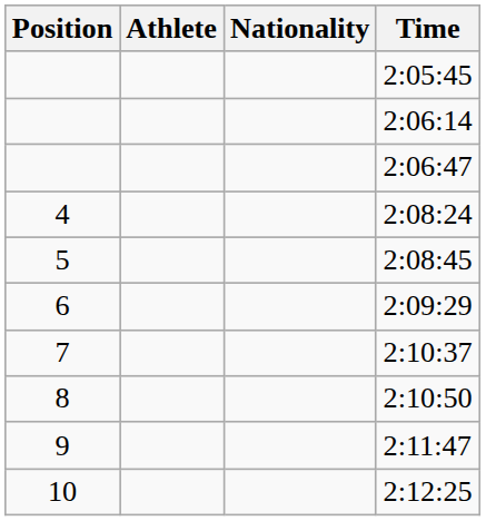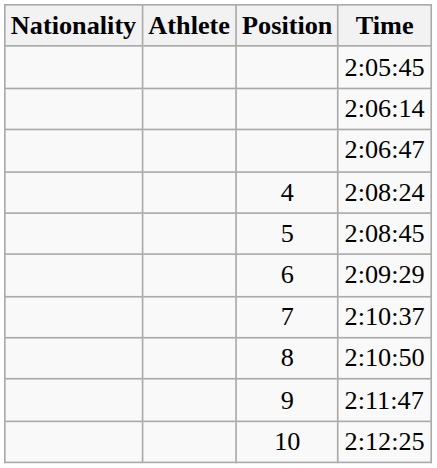columns swapped: Position <-> Nationality
